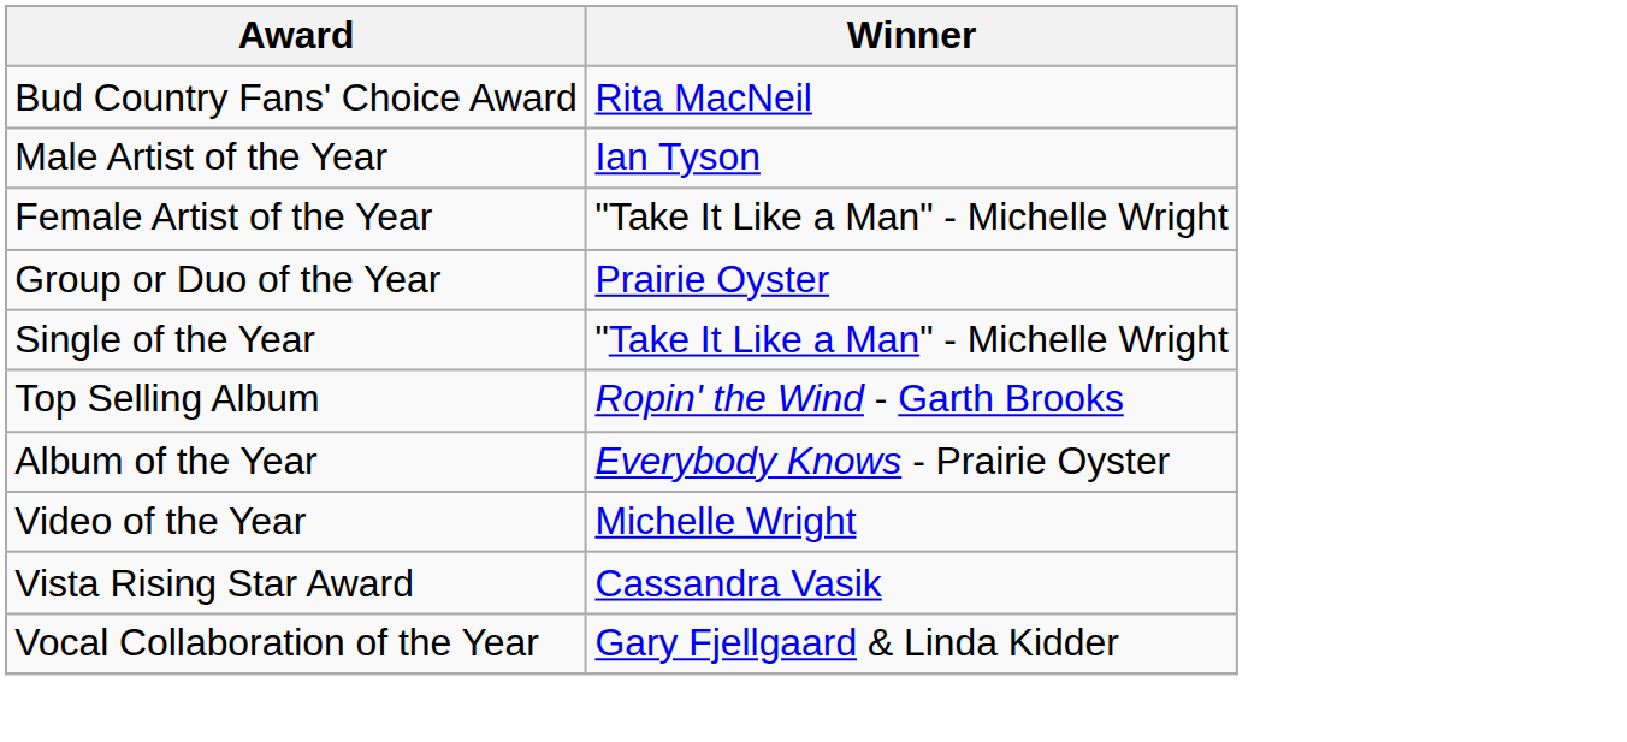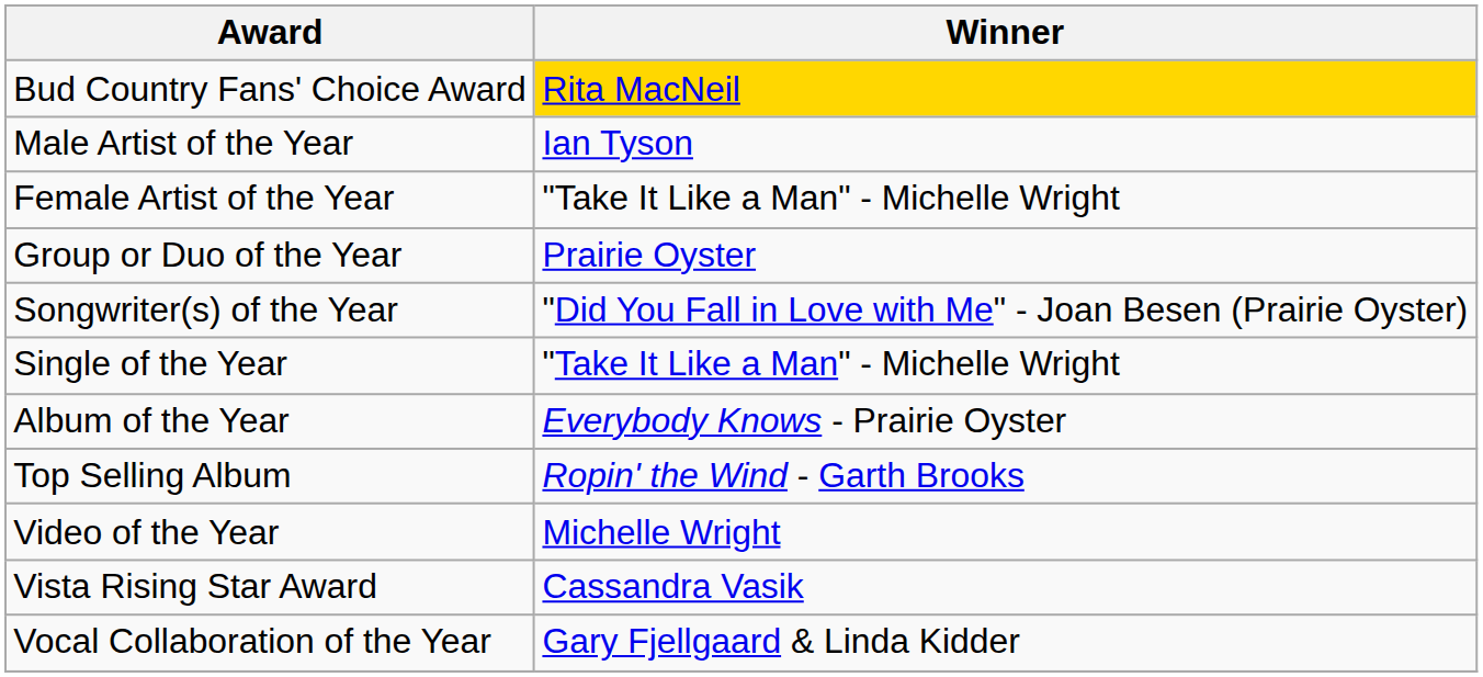Bud Country Fans' Choice Award | Winner: no background -> gold background
+ row: Songwriter(s) of the Year | "Did You Fall in Love with Me" - Joan Besen (Prairie Oyster)
rows swapped: Album of the Year <-> Top Selling Album
